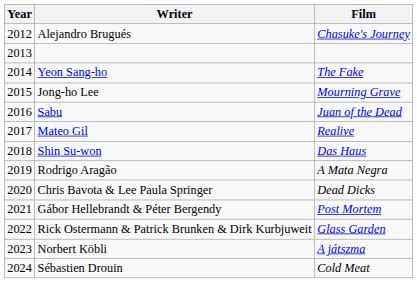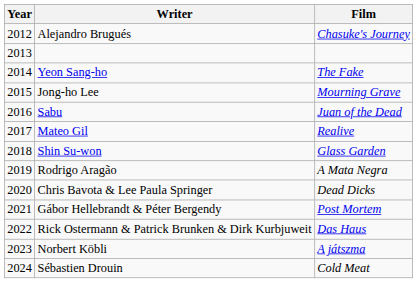Shin Su-won | Film: Das Haus -> Glass Garden
Rick Ostermann & Patrick Brunken & Dirk Kurbjuweit | Film: Glass Garden -> Das Haus
